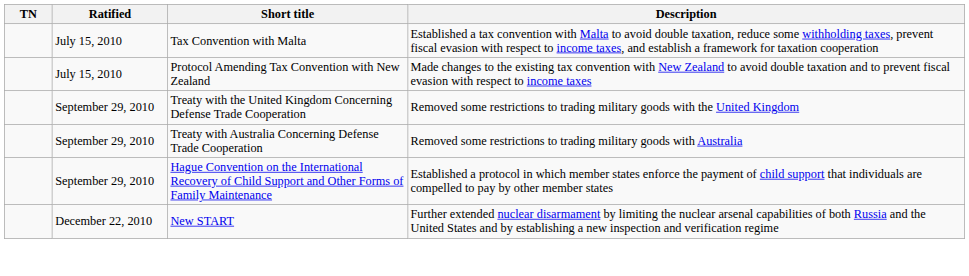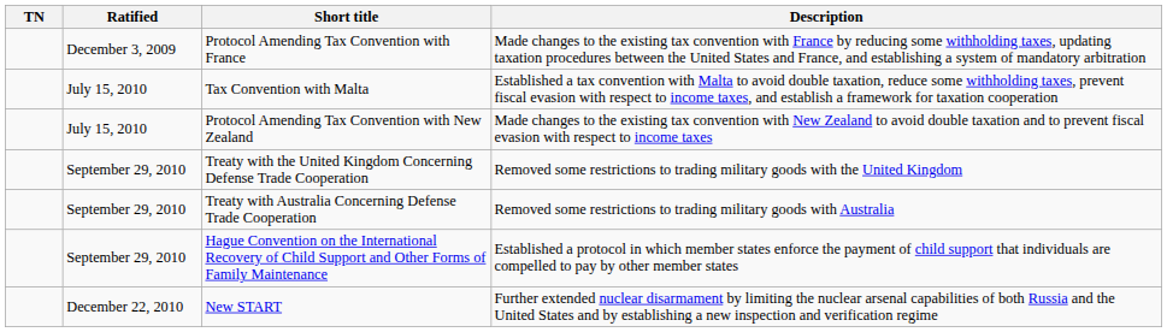+ row: December 3, 2009 | Protocol Amending Tax Convention with France | Made changes to the existing tax convention with France by reducing some withholding taxes, updating taxation procedures between the United States and France, and establishing a system of mandatory arbitration
